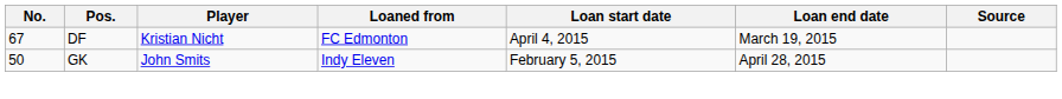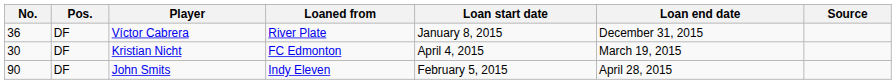+ row: 36 | DF | Víctor Cabrera | River Plate | January 8, 2015 | December 31, 2015
Kristian Nicht | No.: 67 -> 30
John Smits | No.: 50 -> 90
John Smits | Pos.: GK -> DF
